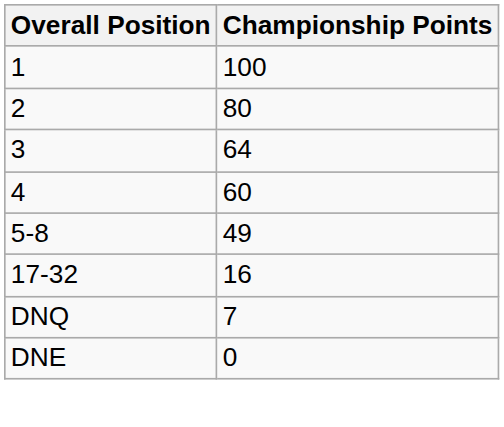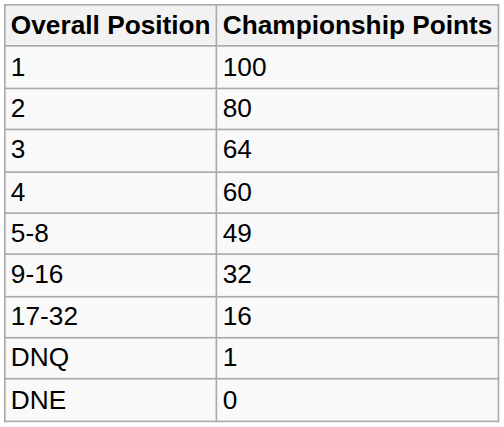+ row: 9-16 | 32
DNQ | Championship Points: 7 -> 1
